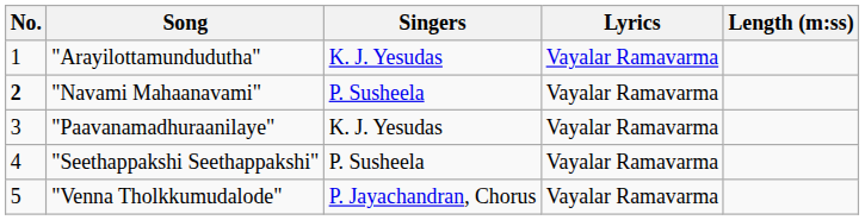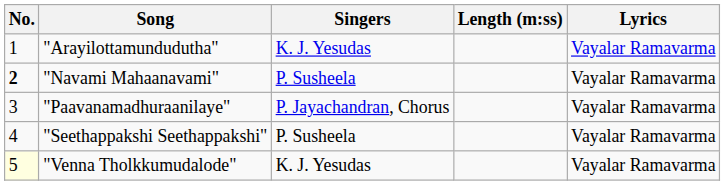columns swapped: Lyrics <-> Length (m:ss)
"Paavanamadhuraanilaye" | Singers: K. J. Yesudas -> P. Jayachandran, Chorus
"Venna Tholkkumudalode" | No.: no background -> lightyellow background
"Venna Tholkkumudalode" | Singers: P. Jayachandran, Chorus -> K. J. Yesudas
